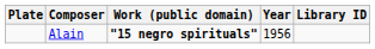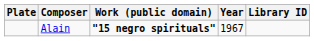Alain | Year: 1956 -> 1967
